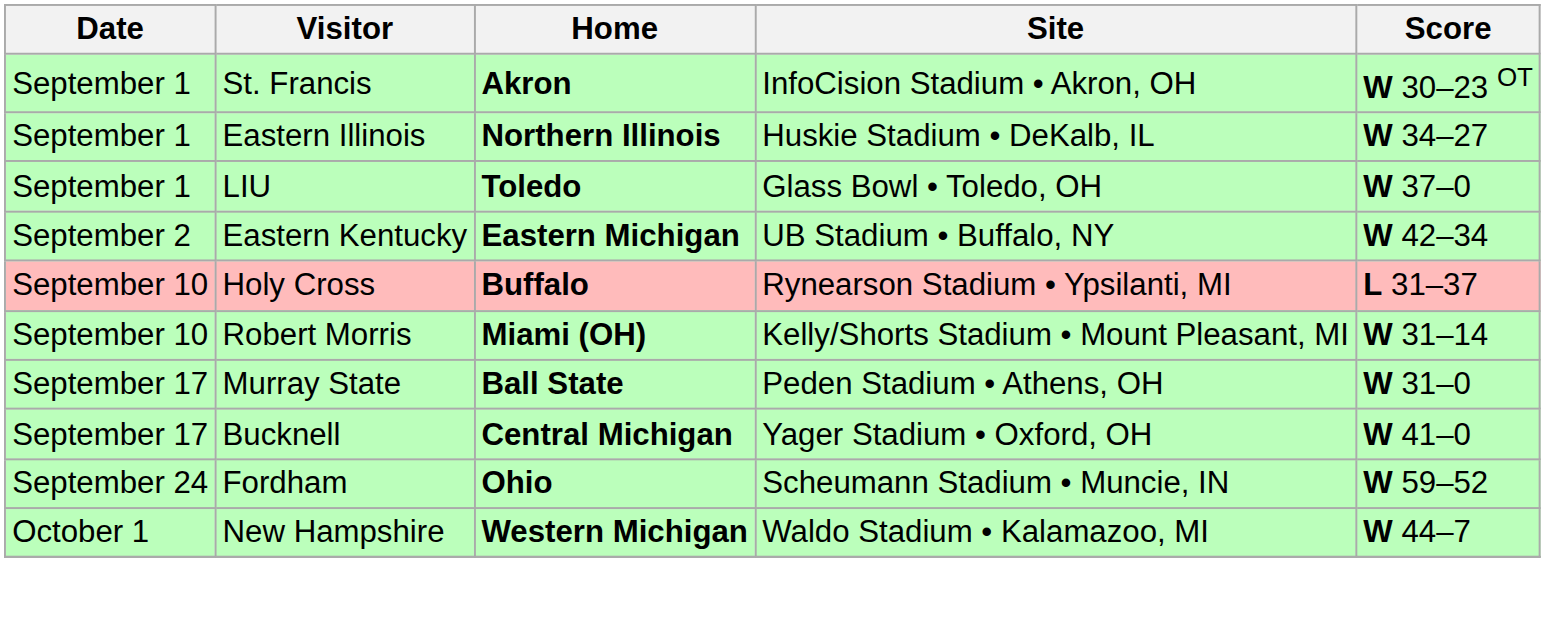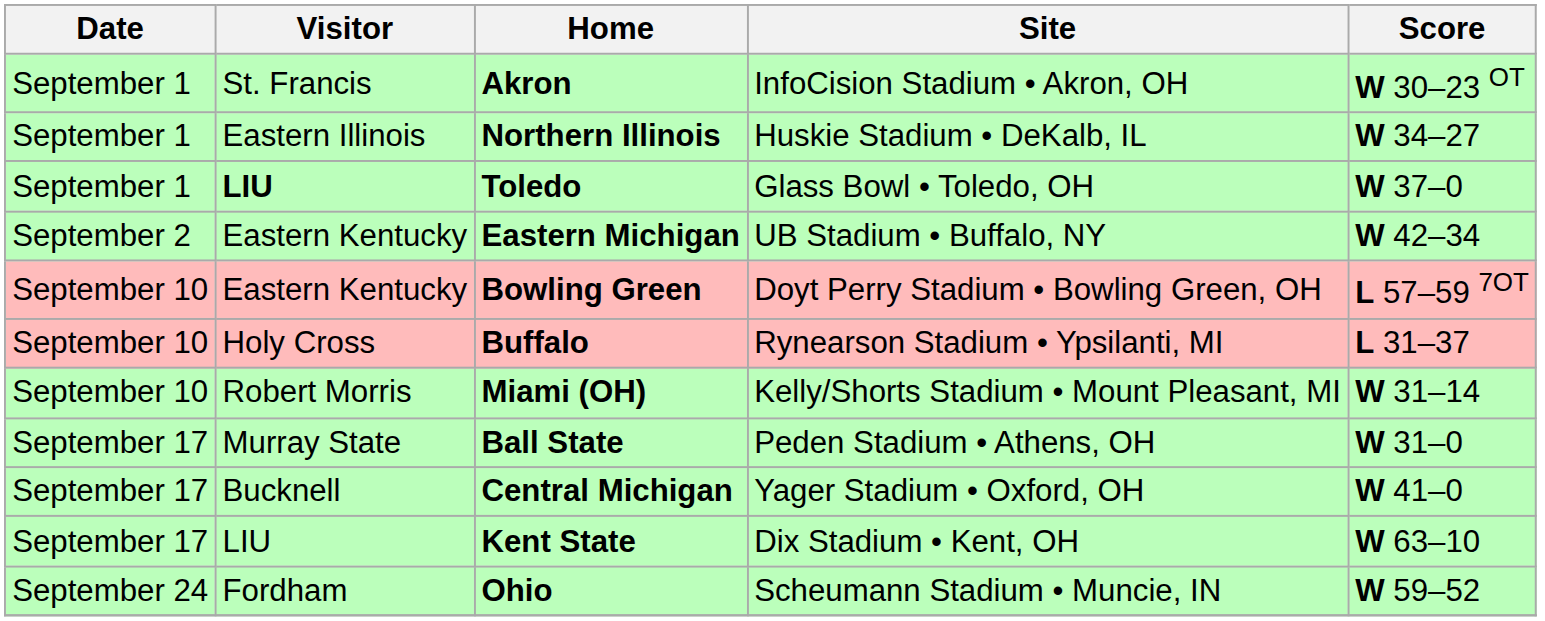Toledo | Visitor: normal -> bold
+ row: September 10 | Eastern Kentucky | Bowling Green | Doyt Perry Stadium • Bowling Green, OH | L 57–59 7OT
+ row: September 17 | LIU | Kent State | Dix Stadium • Kent, OH | W 63–10
- row: October 1 | New Hampshire | Western Michigan | Waldo Stadium • Kalamazoo, MI | W 44–7
